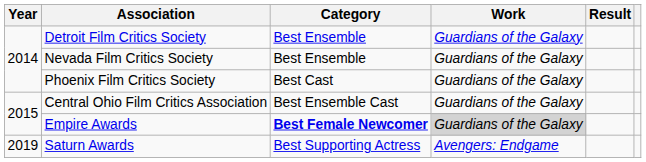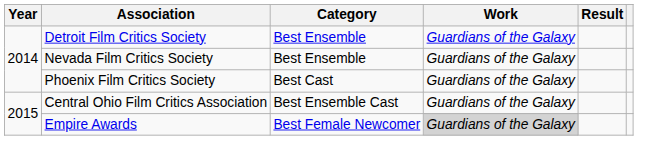Empire Awards | Category: bold -> normal
- row: 2019 | Saturn Awards | Best Supporting Actress | Avengers: Endgame
